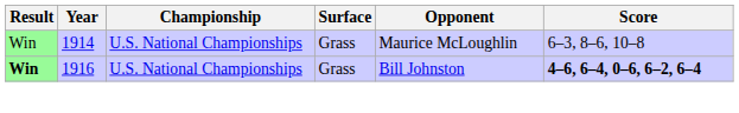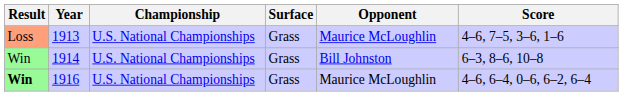+ row: Loss | 1913 | U.S. National Championships | Grass | Maurice McLoughlin | 4–6, 7–5, 3–6, 1–6
1914 | Opponent: Maurice McLoughlin -> Bill Johnston
1916 | Opponent: Bill Johnston -> Maurice McLoughlin
1916 | Score: bold -> normal
